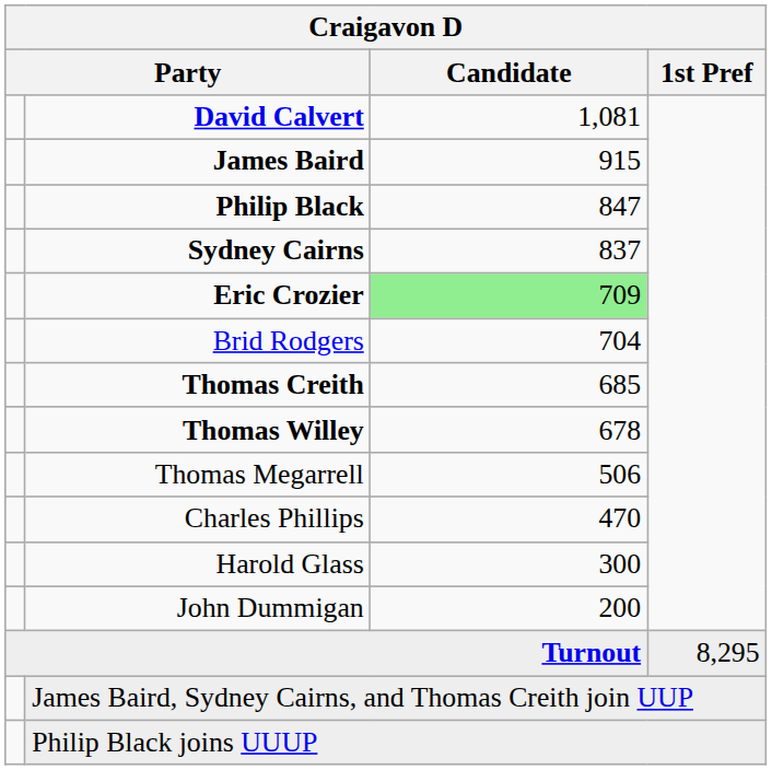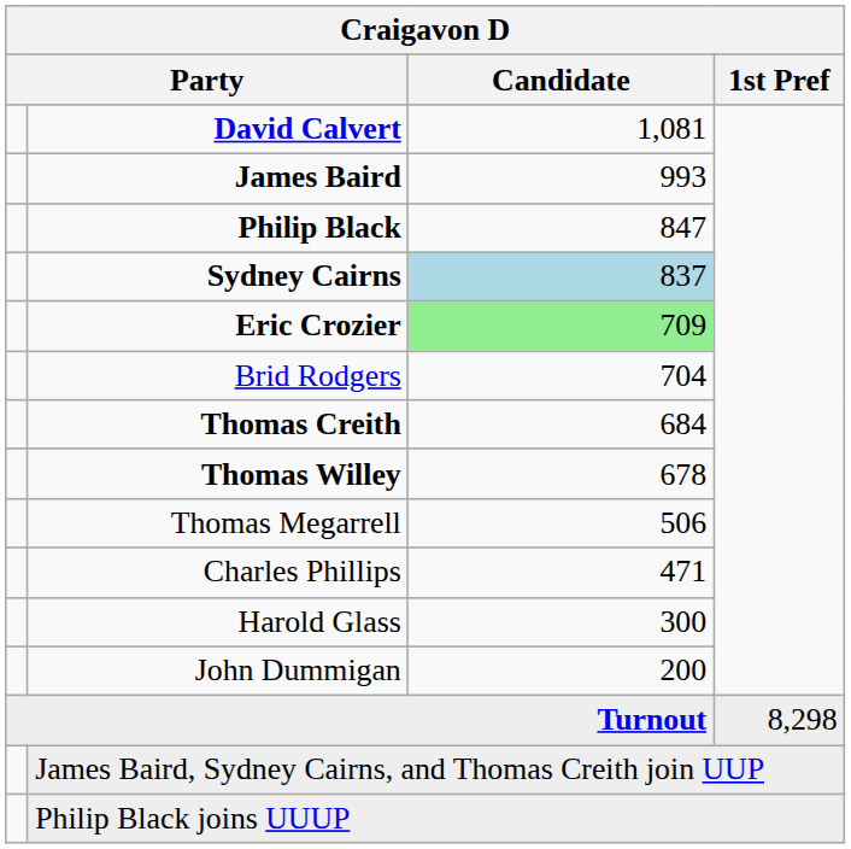James Baird | Candidate: 915 -> 993
Sydney Cairns | Candidate: no background -> lightblue background
Thomas Creith | Candidate: 685 -> 684
Charles Phillips | Candidate: 470 -> 471
Turnout | 1st Pref: 8,295 -> 8,298
